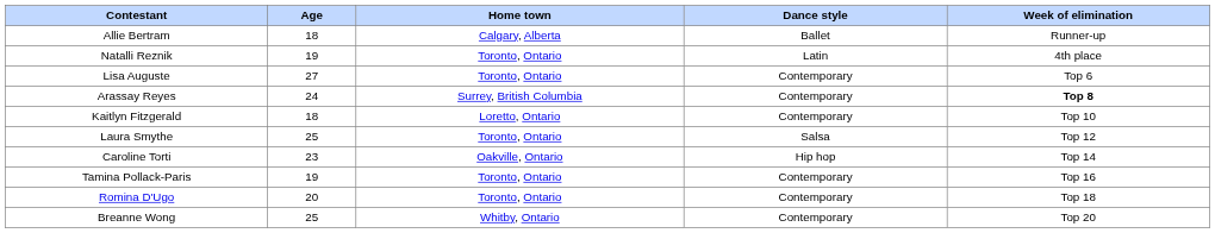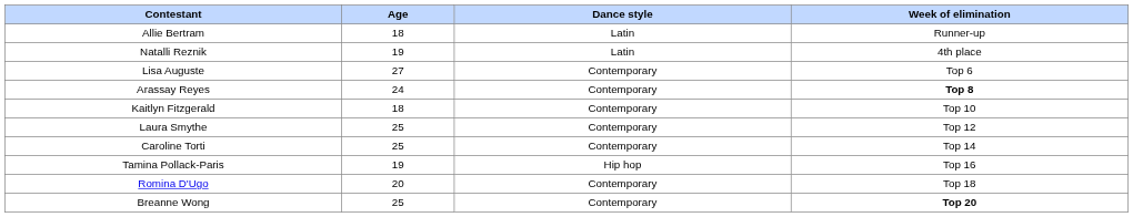- column: Home town | Calgary, Alberta | Toronto, Ontario | Toronto, Ontario | Surrey, British Columbia | Loretto, Ontario | Toronto, Ontario | Oakville, Ontario | Toronto, Ontario | Toronto, Ontario | Whitby, Ontario
Allie Bertram | Dance style: Ballet -> Latin
Laura Smythe | Dance style: Salsa -> Contemporary
Caroline Torti | Age: 23 -> 25
Caroline Torti | Dance style: Hip hop -> Contemporary
Tamina Pollack-Paris | Dance style: Contemporary -> Hip hop
Breanne Wong | Week of elimination: normal -> bold
